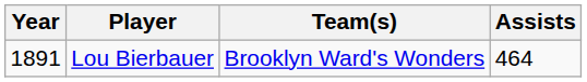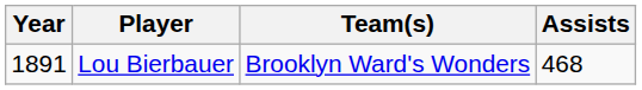Lou Bierbauer | Assists: 464 -> 468
